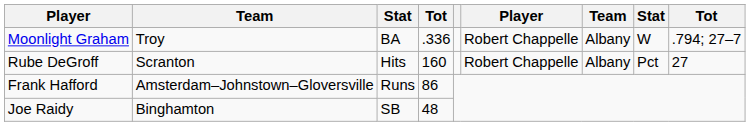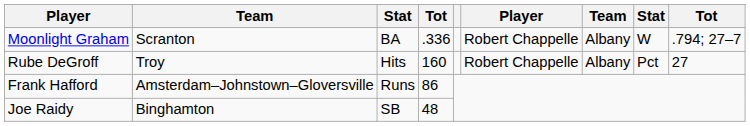Moonlight Graham | column 2: Troy -> Scranton
Rube DeGroff | column 2: Scranton -> Troy
